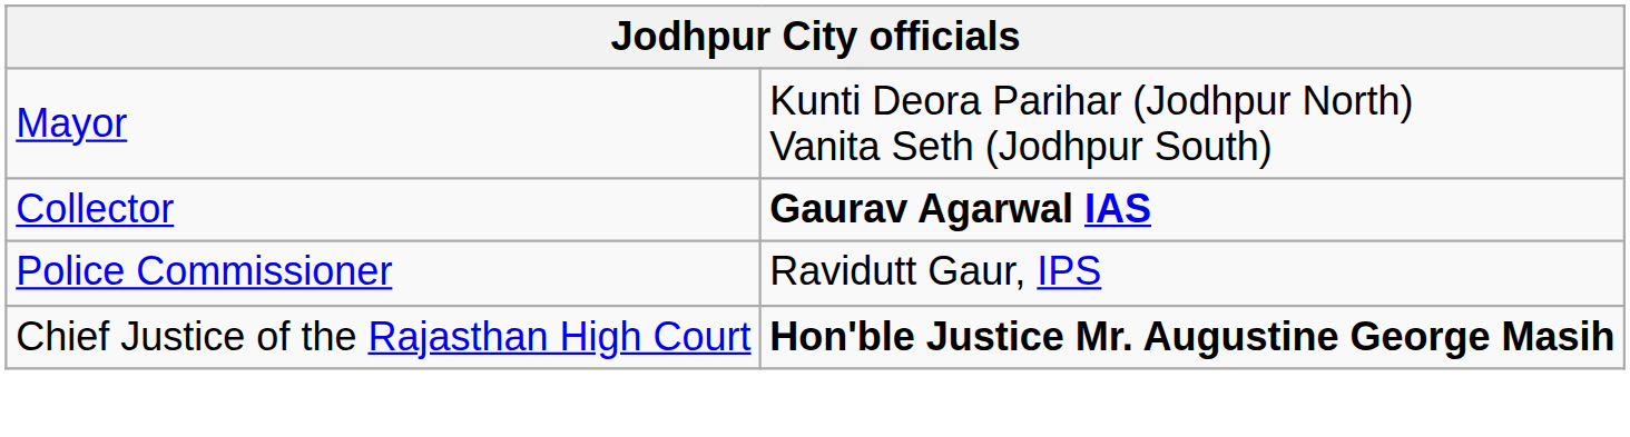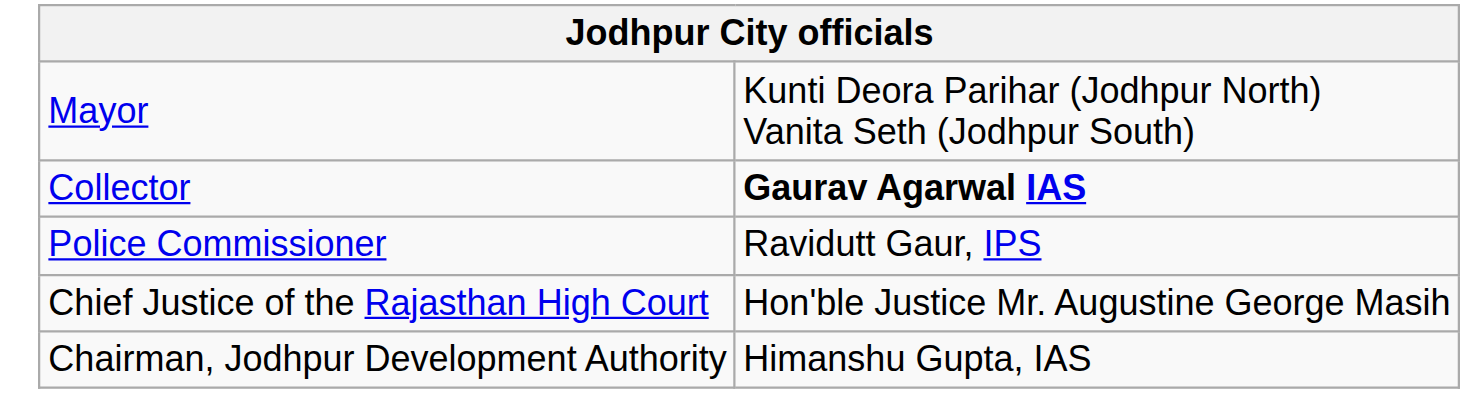Chief Justice of the Rajasthan High Court | column 2: bold -> normal
+ row: Chairman, Jodhpur Development Authority | Himanshu Gupta, IAS
